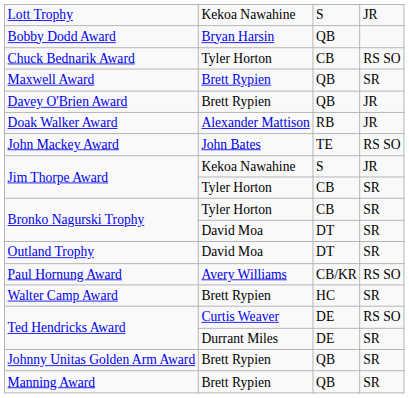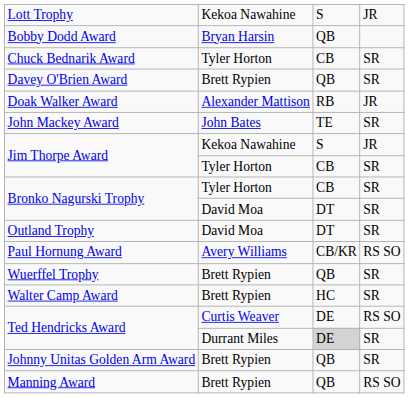Chuck Bednarik Award | column 4: RS SO -> SR
- row: Maxwell Award | Brett Rypien | QB | SR
Davey O'Brien Award | column 4: JR -> SR
John Mackey Award | column 4: RS SO -> SR
+ row: Wuerffel Trophy | Brett Rypien | QB | SR
Ted Hendricks Award / Durrant Miles | column 3: no background -> lightgrey background
Manning Award | column 4: SR -> RS SO
